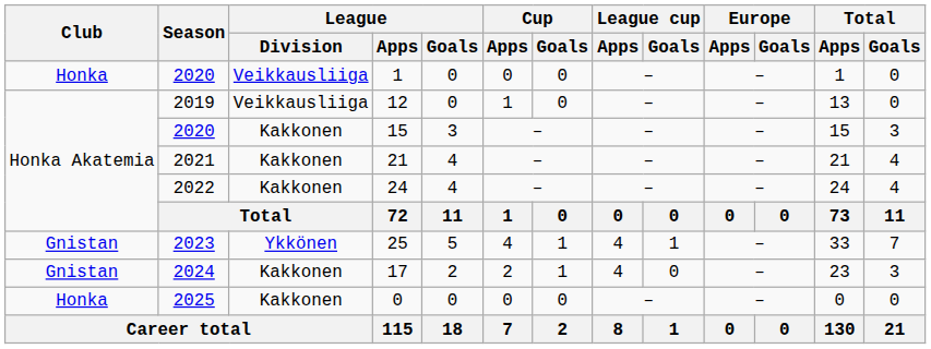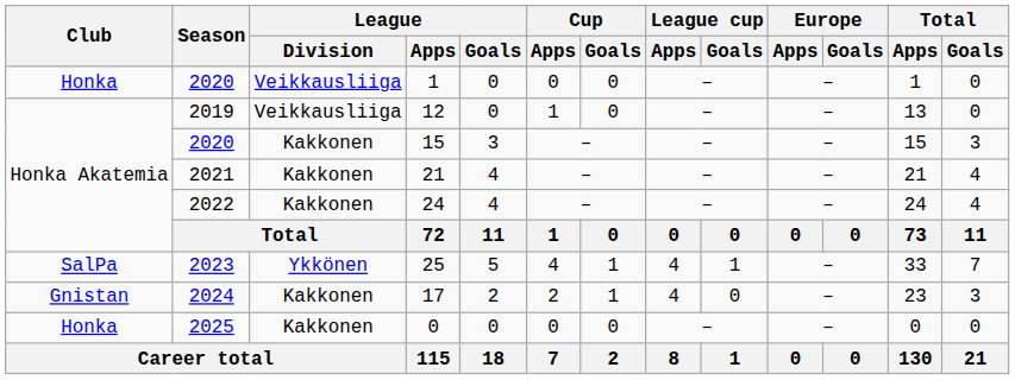25 | Club: Gnistan -> SalPa
